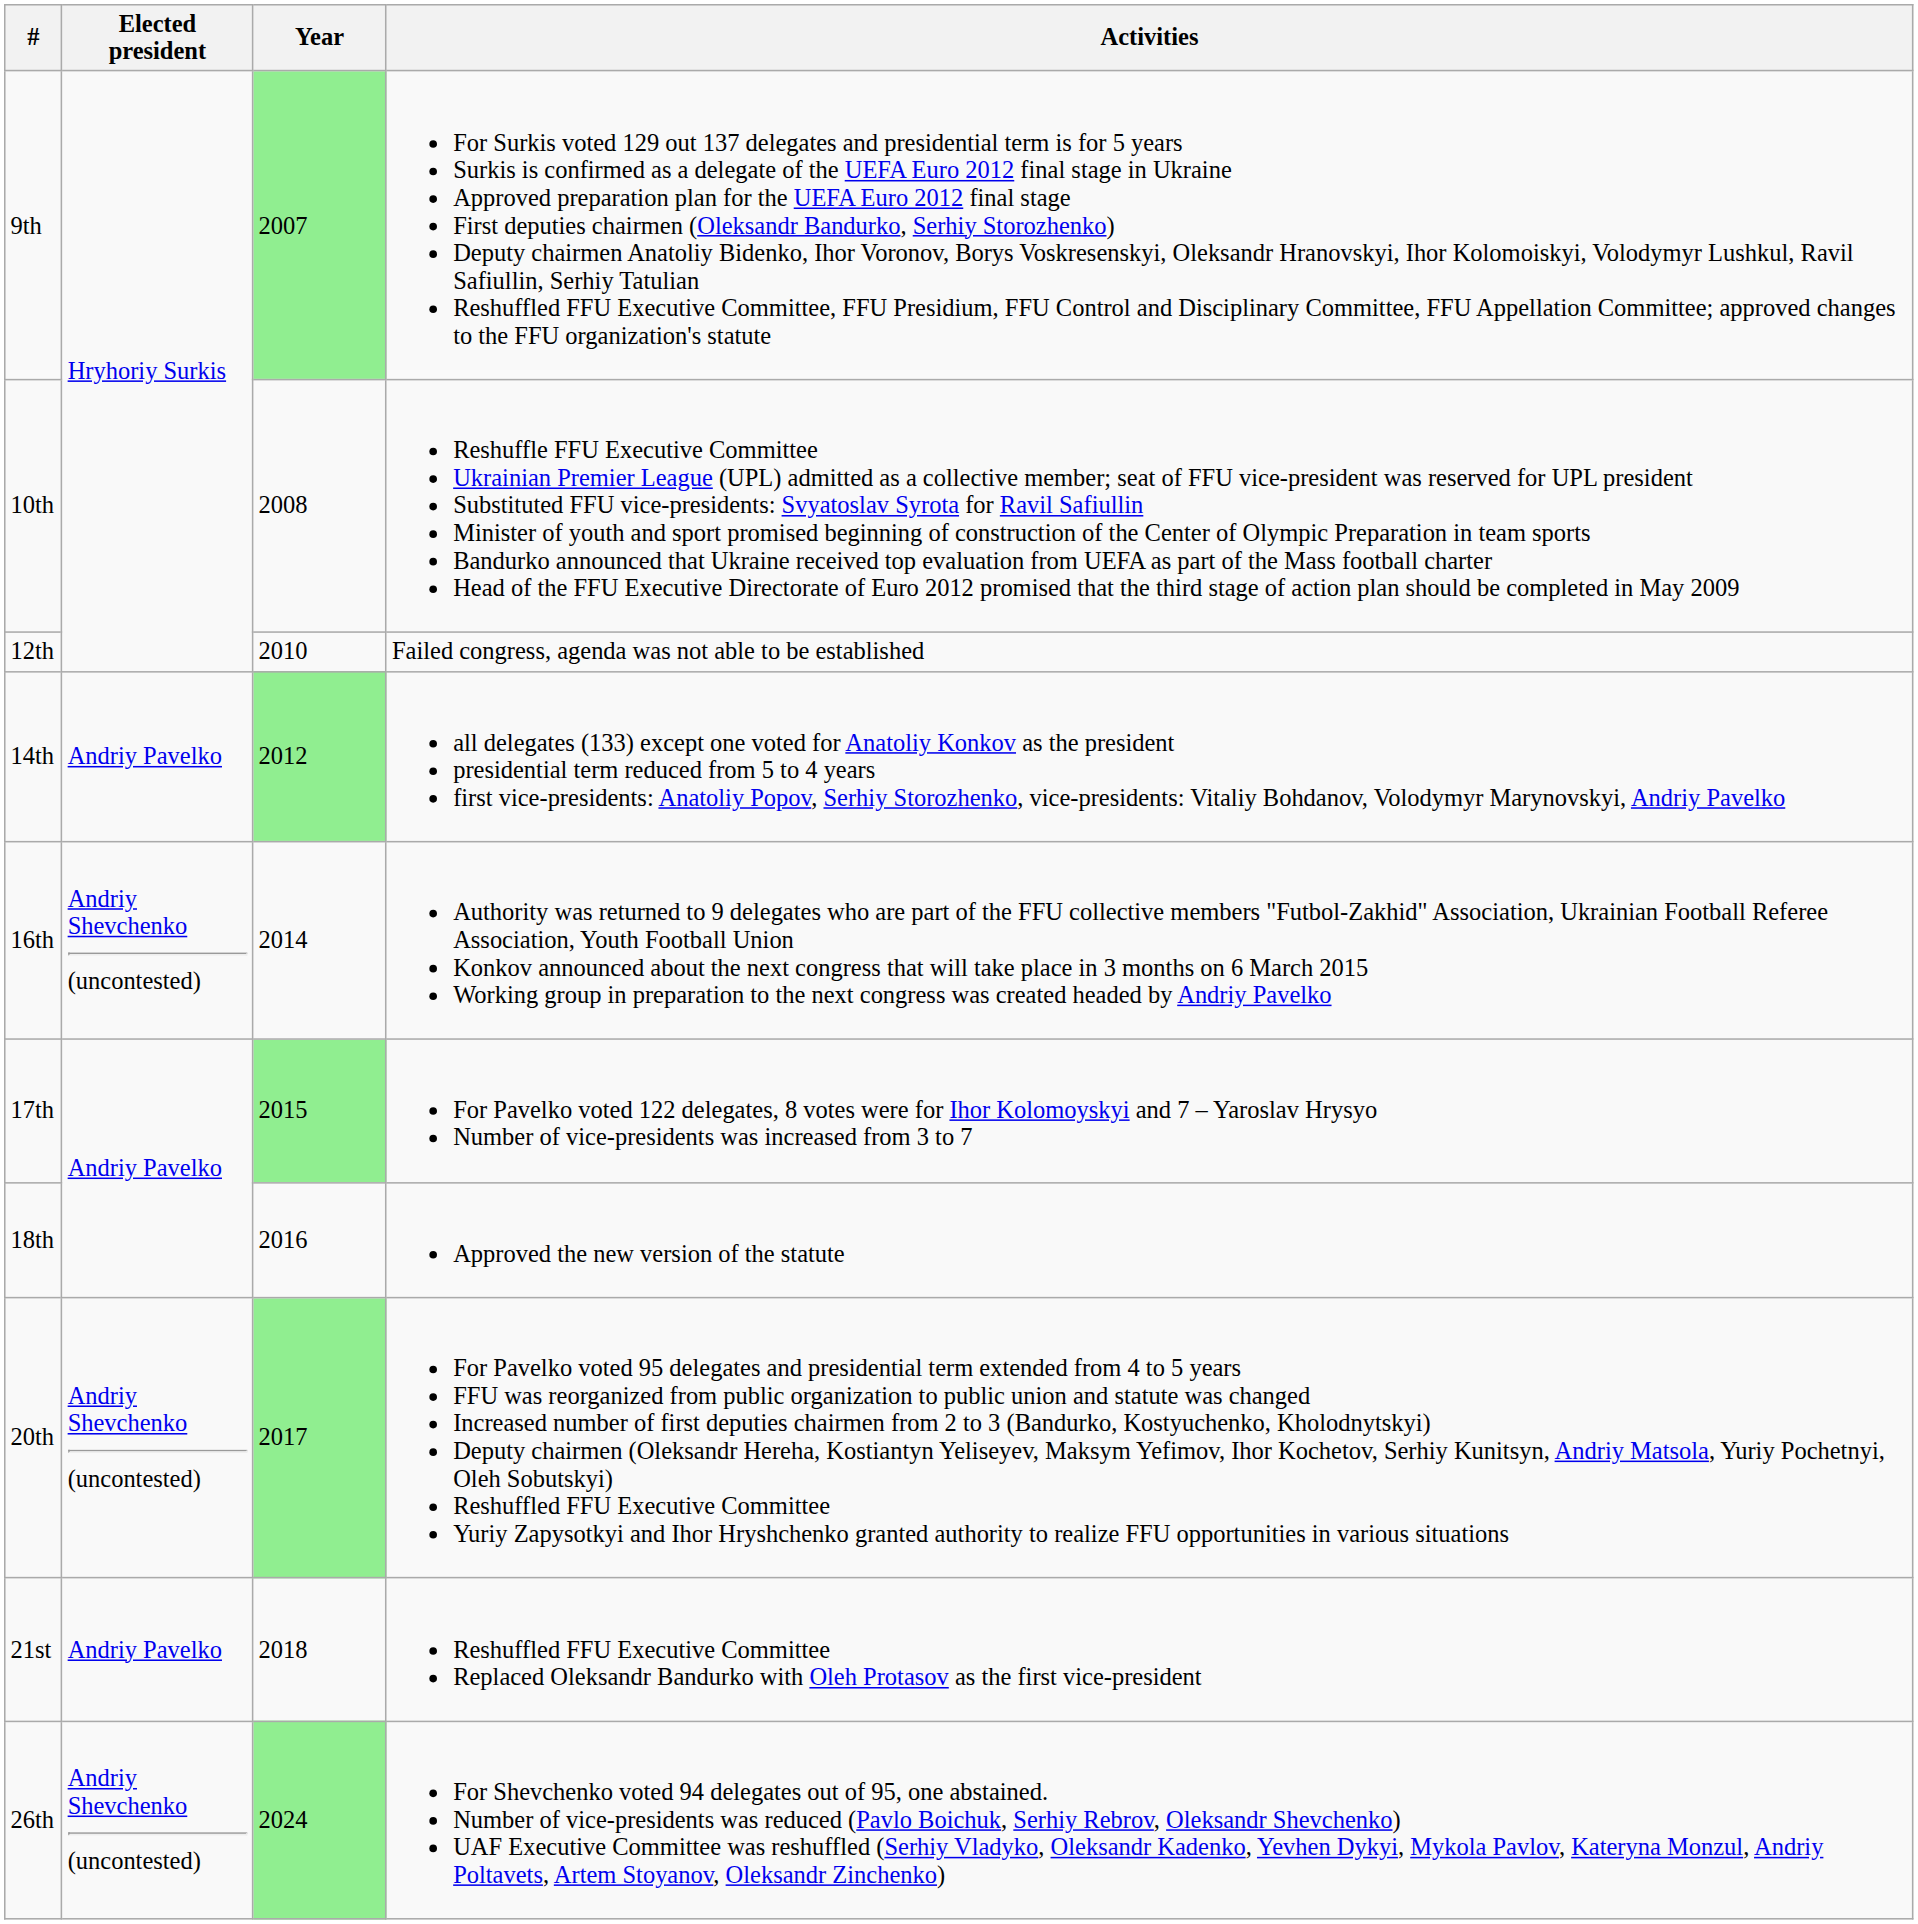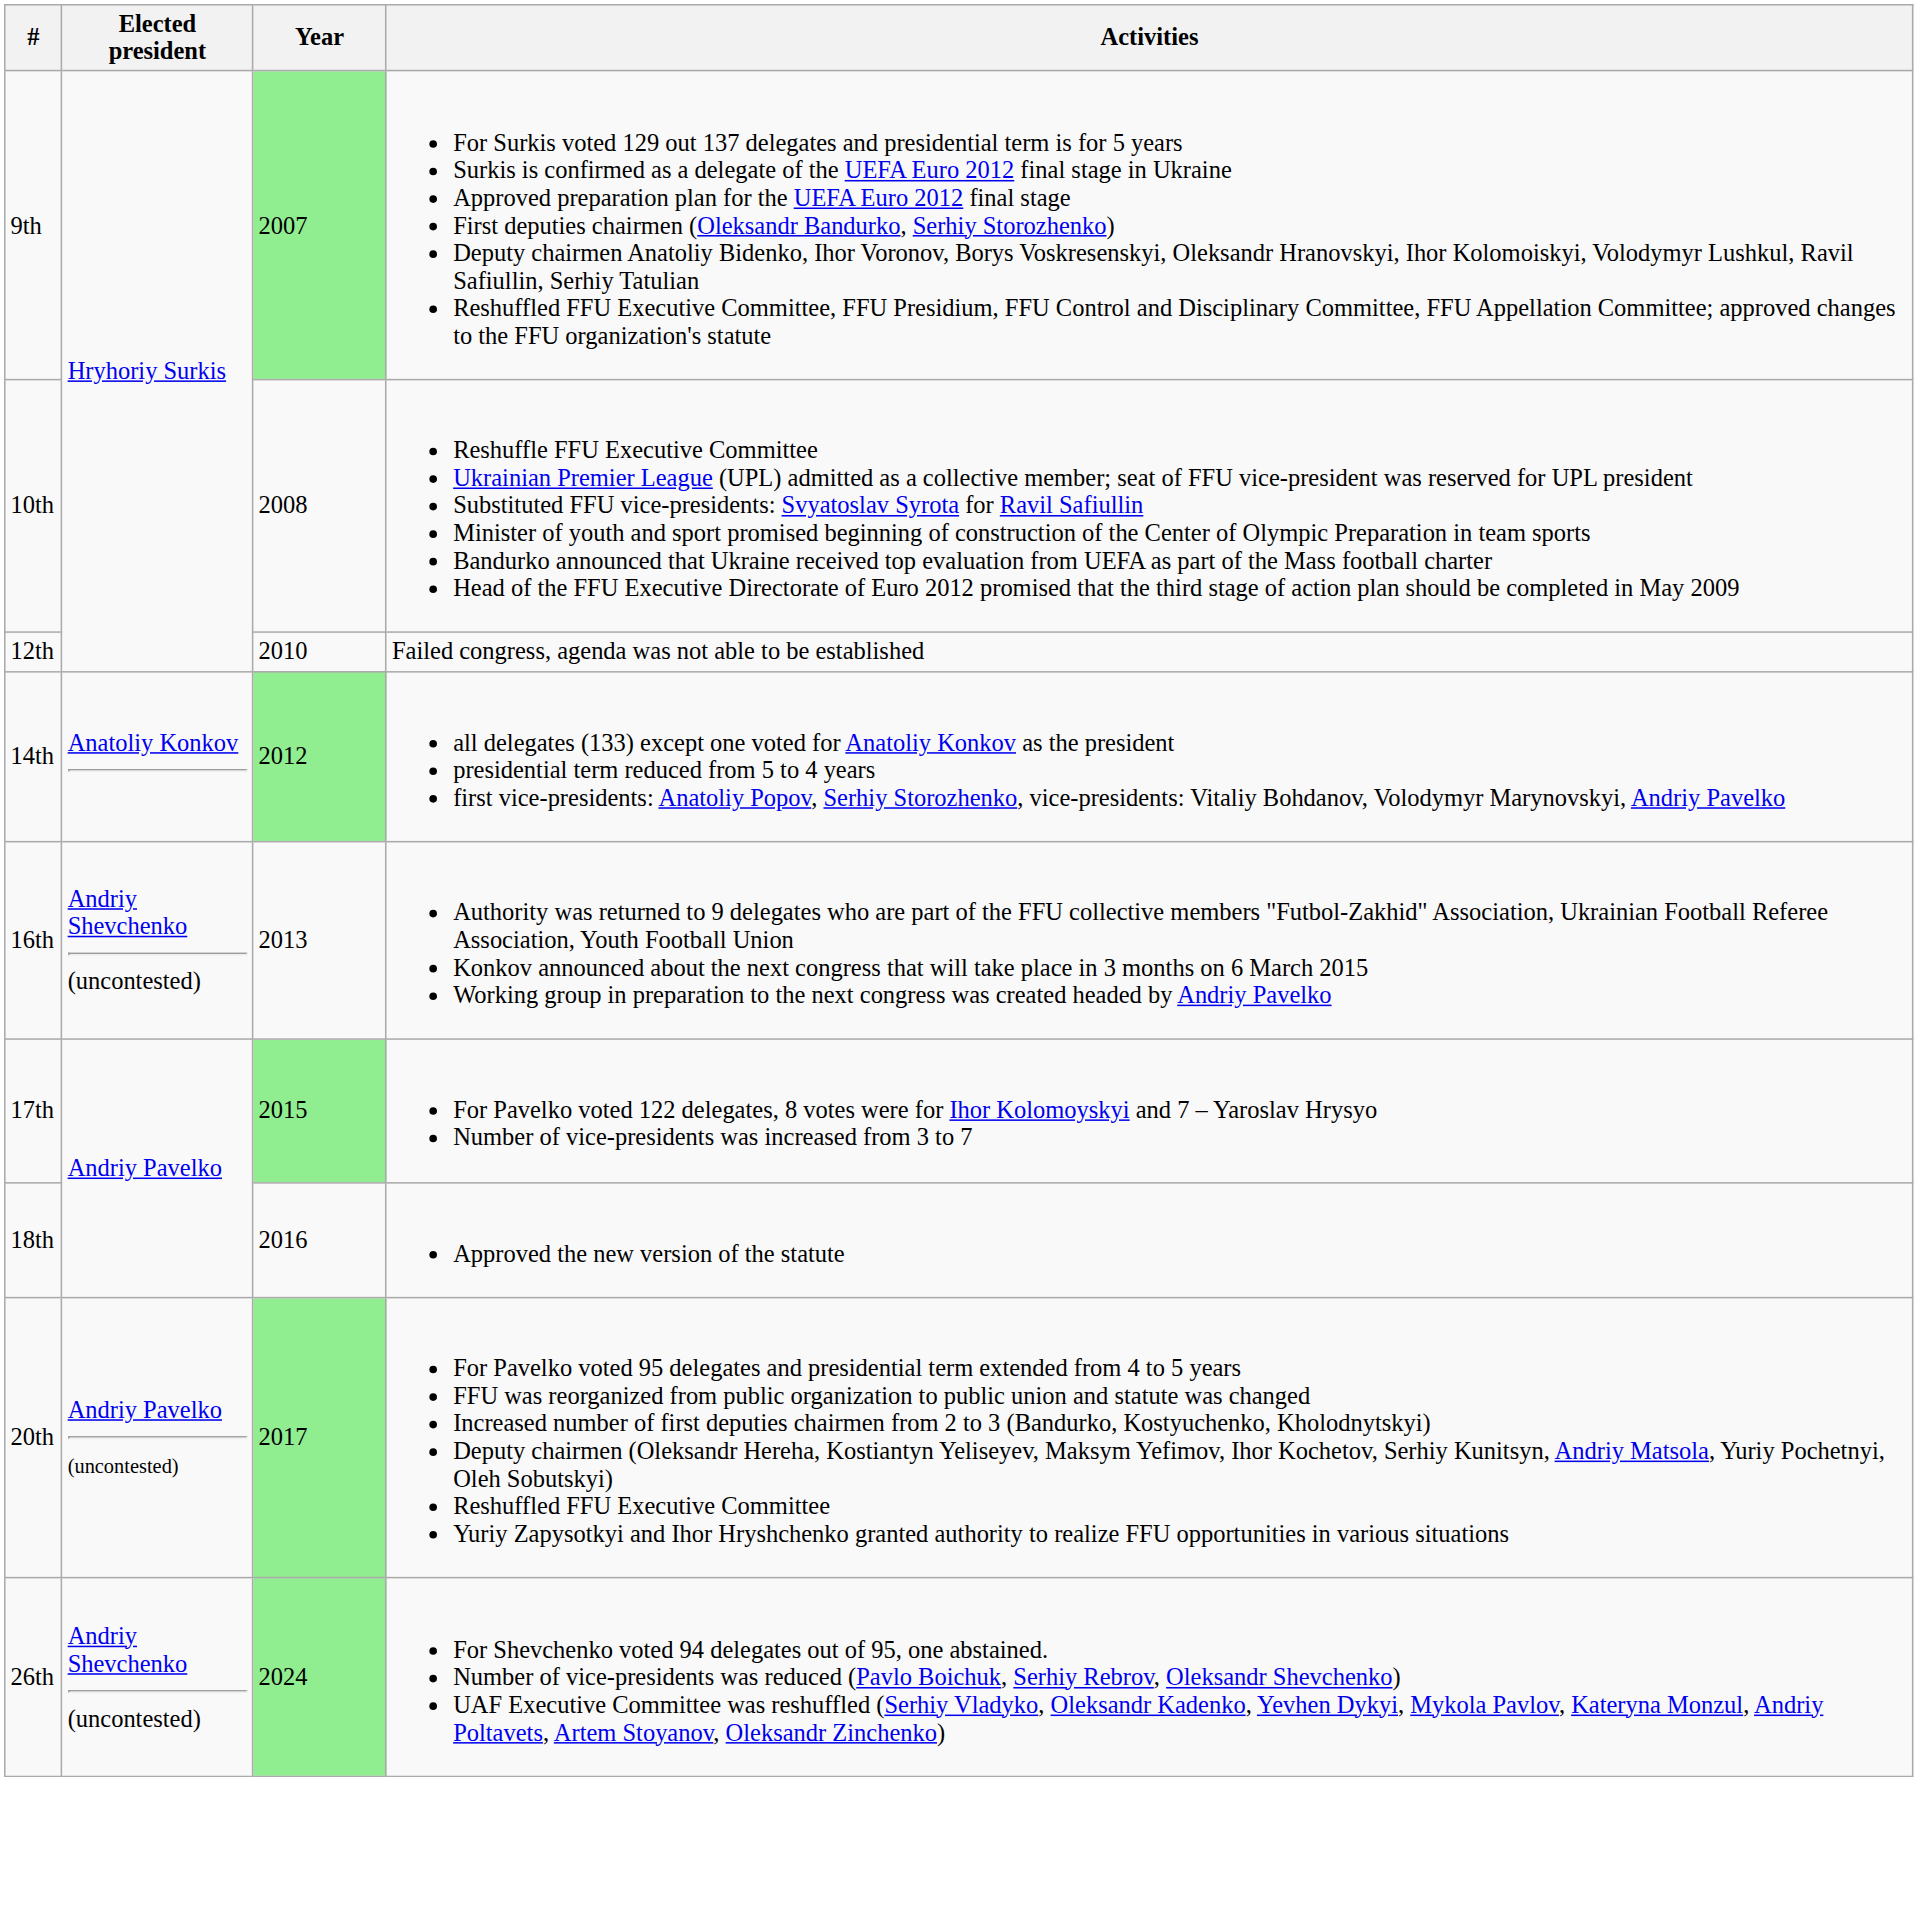14th | Elected president: Andriy Pavelko -> Anatoliy Konkov
16th | Year: 2014 -> 2013
20th | Elected president: Andriy Shevchenko (uncontested) -> Andriy Pavelko (uncontested)
- row: 21st | Andriy Pavelko | 2018 | Reshuffled FFU Executive Committee Replaced Oleksandr Bandurko with Oleh Protasov as the first vice-president
